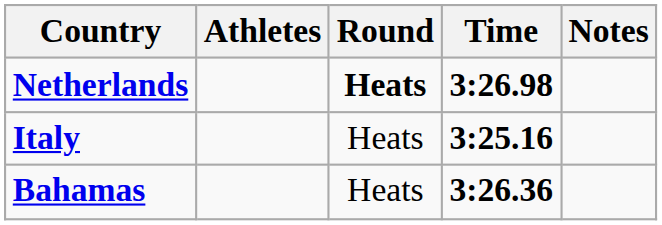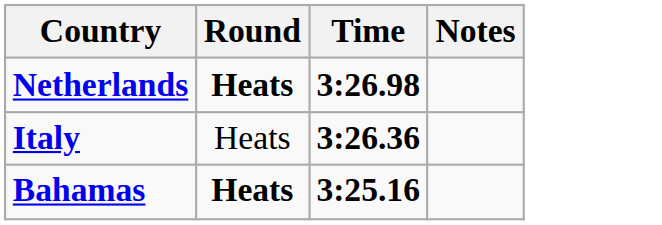- column: Athletes
Italy | Time: 3:25.16 -> 3:26.36
Bahamas | Round: normal -> bold
Bahamas | Time: 3:26.36 -> 3:25.16
